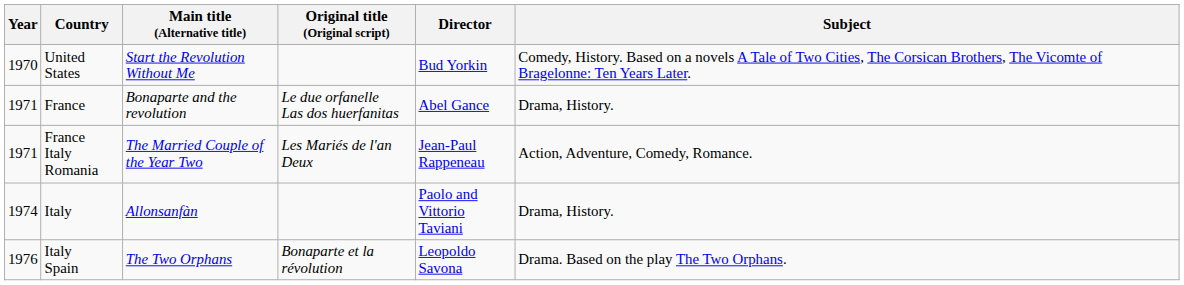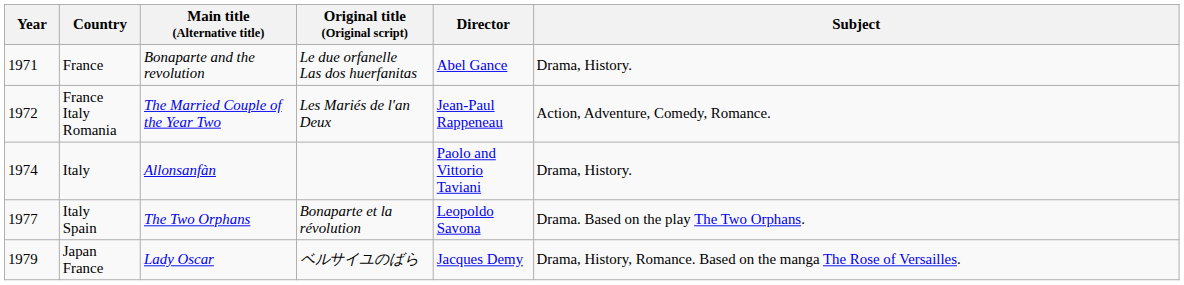- row: 1970 | United States | Start the Revolution Without Me | Bud Yorkin | Comedy, History. Based on a novels A Tale of Two Cities, The Corsican Brothers, The Vicomte of Bragelonne: Ten Years Later.
France Italy Romania | Year: 1971 -> 1972
Italy Spain | Year: 1976 -> 1977
+ row: 1979 | Japan France | Lady Oscar | ベルサイユのばら | Jacques Demy | Drama, History, Romance. Based on the manga The Rose of Versailles.
